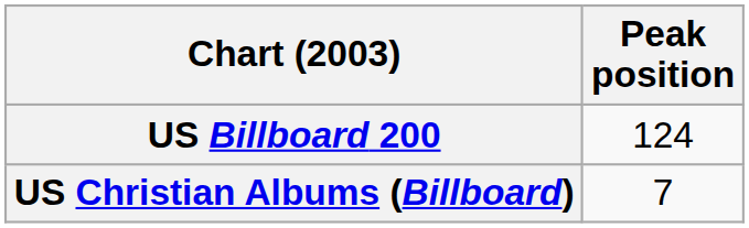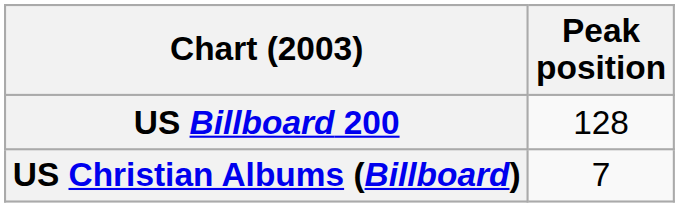US Billboard 200 | Peak position: 124 -> 128
